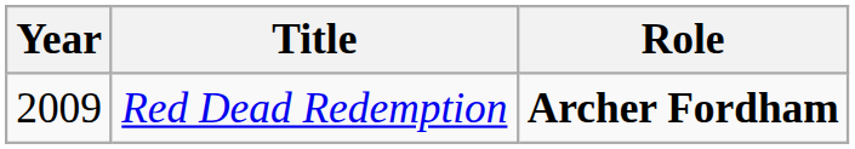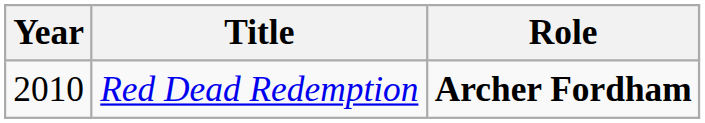Red Dead Redemption | Year: 2009 -> 2010
